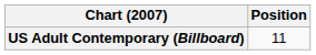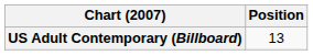US Adult Contemporary (Billboard) | Position: 11 -> 13
